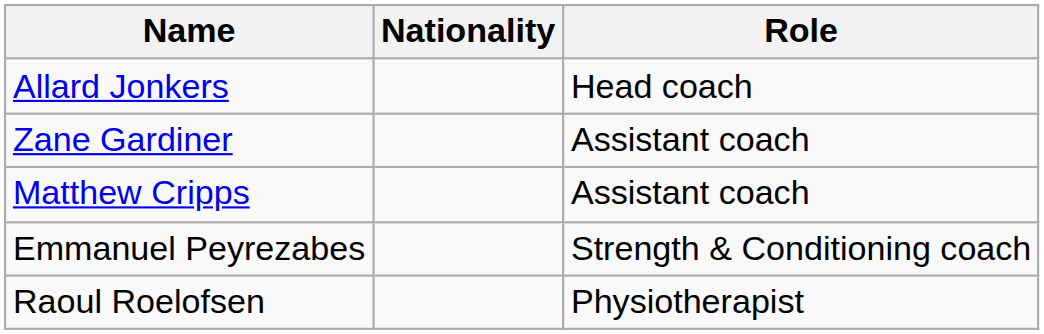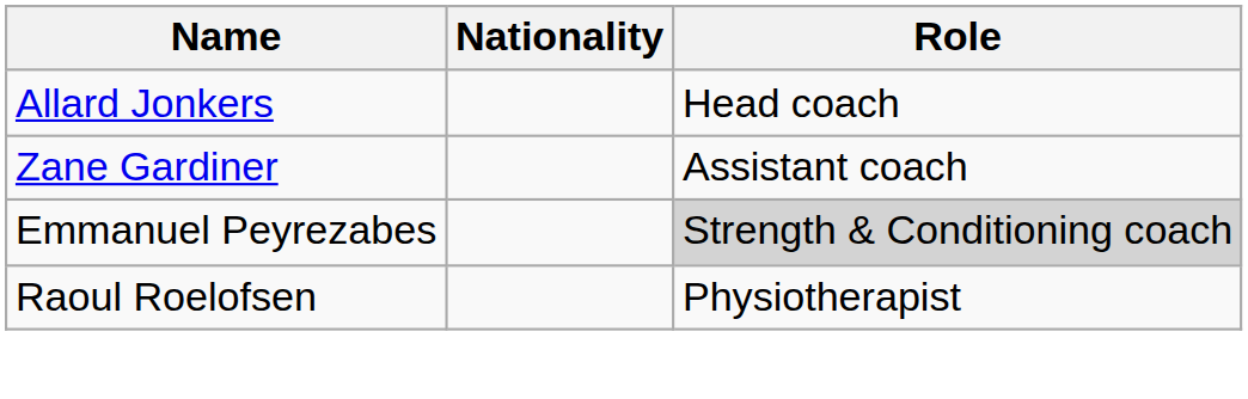- row: Matthew Cripps | Assistant coach
Emmanuel Peyrezabes | Role: no background -> lightgrey background
